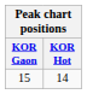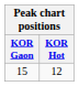15 | KOR Hot: 14 -> 12
